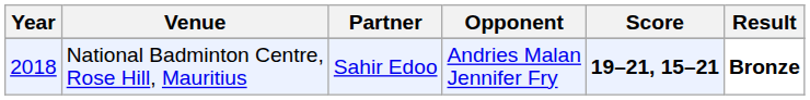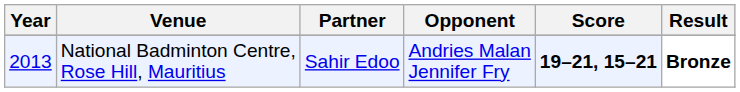National Badminton Centre, Rose Hill, Mauritius | Year: 2018 -> 2013
